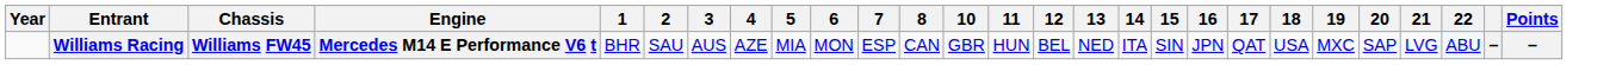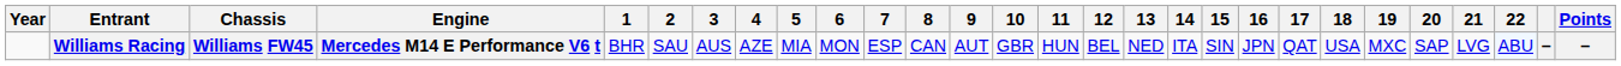+ column: 9 | AUT
